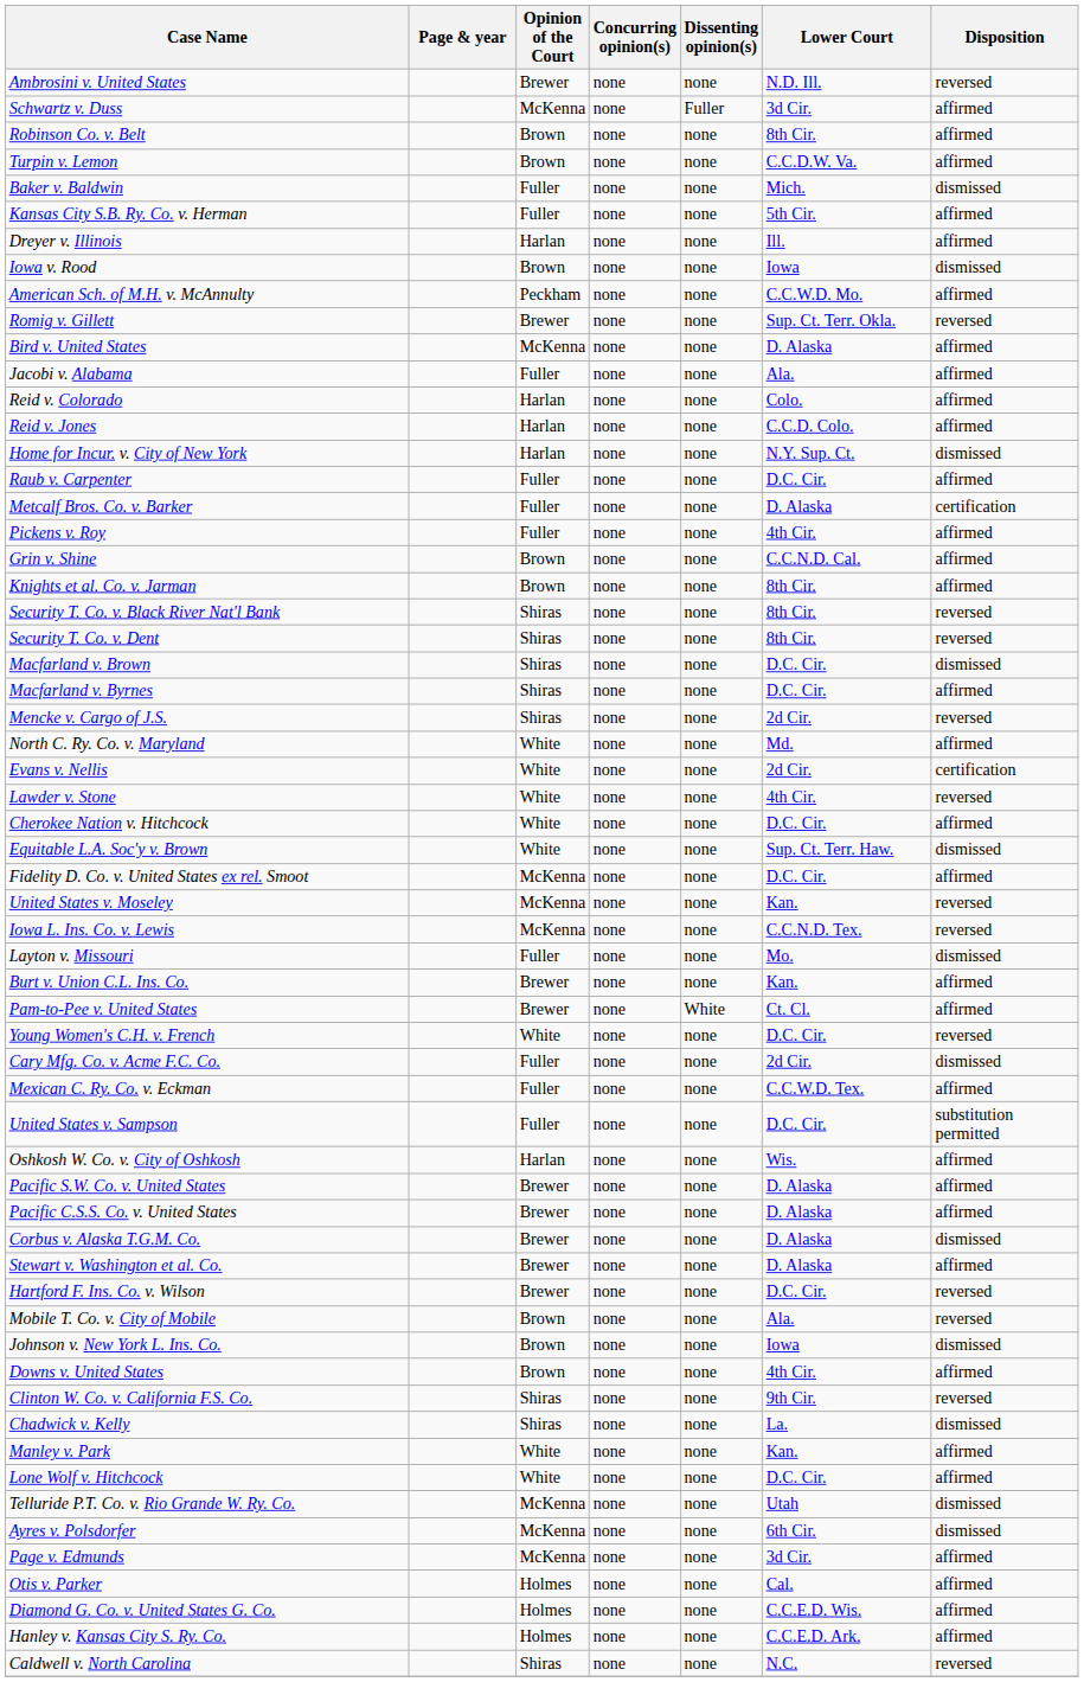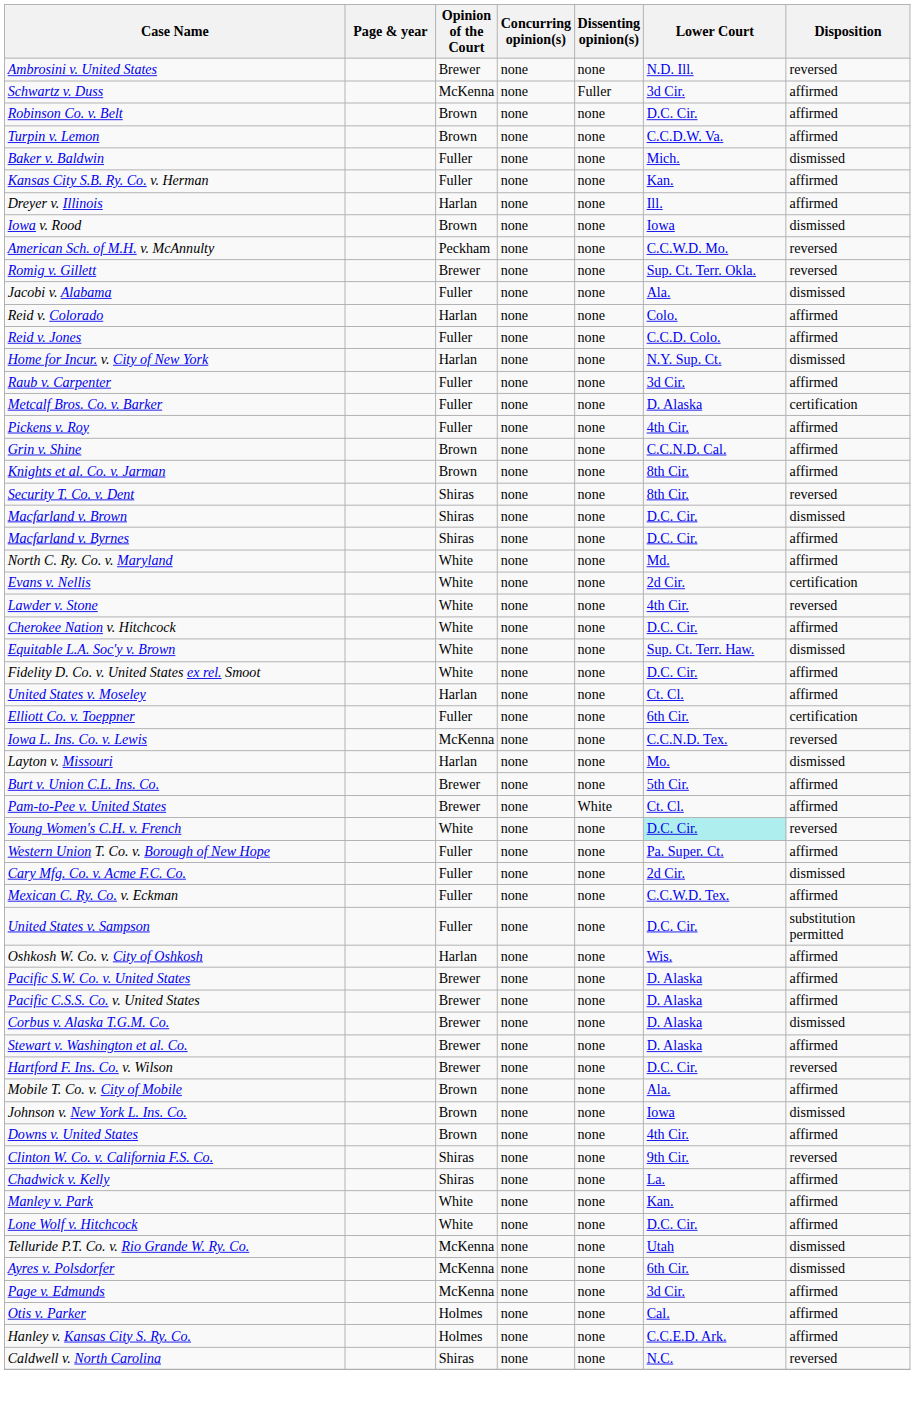Robinson Co. v. Belt | Lower Court: 8th Cir. -> D.C. Cir.
Kansas City S.B. Ry. Co. v. Herman | Lower Court: 5th Cir. -> Kan.
American Sch. of M.H. v. McAnnulty | Disposition: affirmed -> reversed
- row: Bird v. United States | McKenna | none | none | D. Alaska | affirmed
Jacobi v. Alabama | Disposition: affirmed -> dismissed
Reid v. Jones | Opinion of the Court: Harlan -> Fuller
Raub v. Carpenter | Lower Court: D.C. Cir. -> 3d Cir.
- row: Security T. Co. v. Black River Nat'l Bank | Shiras | none | none | 8th Cir. | reversed
- row: Mencke v. Cargo of J.S. | Shiras | none | none | 2d Cir. | reversed
Fidelity D. Co. v. United States ex rel. Smoot | Opinion of the Court: McKenna -> White
United States v. Moseley | Opinion of the Court: McKenna -> Harlan
United States v. Moseley | Lower Court: Kan. -> Ct. Cl.
United States v. Moseley | Disposition: reversed -> affirmed
+ row: Elliott Co. v. Toeppner | Fuller | none | none | 6th Cir. | certification
Layton v. Missouri | Opinion of the Court: Fuller -> Harlan
Burt v. Union C.L. Ins. Co. | Lower Court: Kan. -> 5th Cir.
Young Women's C.H. v. French | Lower Court: no background -> paleturquoise background
+ row: Western Union T. Co. v. Borough of New Hope | Fuller | none | none | Pa. Super. Ct. | affirmed
Mobile T. Co. v. City of Mobile | Disposition: reversed -> affirmed
Chadwick v. Kelly | Disposition: dismissed -> affirmed
- row: Diamond G. Co. v. United States G. Co. | Holmes | none | none | C.C.E.D. Wis. | affirmed
